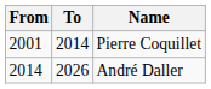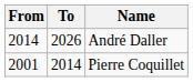rows swapped: Pierre Coquillet <-> André Daller
